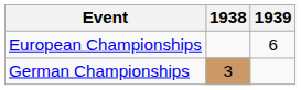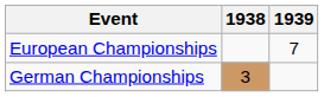European Championships | 1939: 6 -> 7
